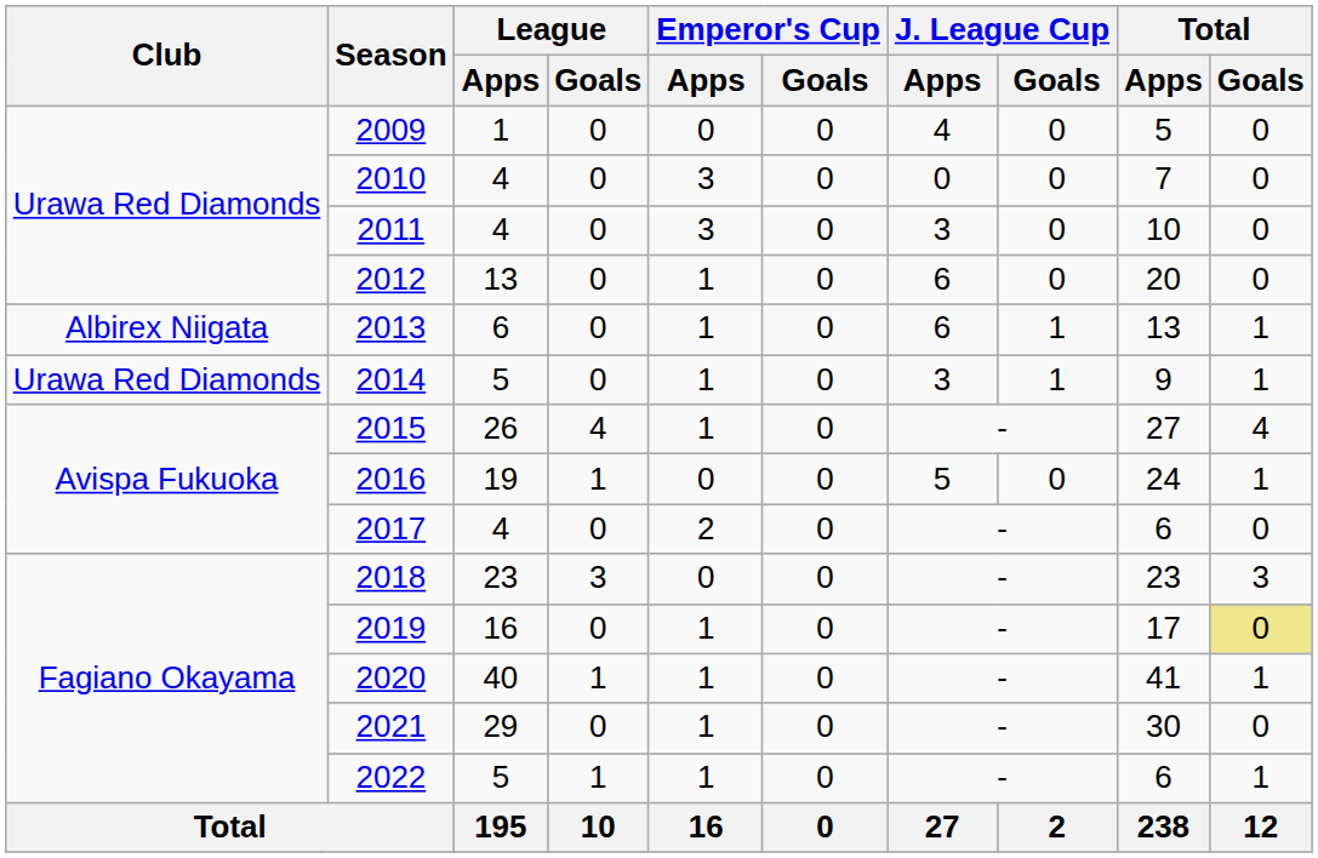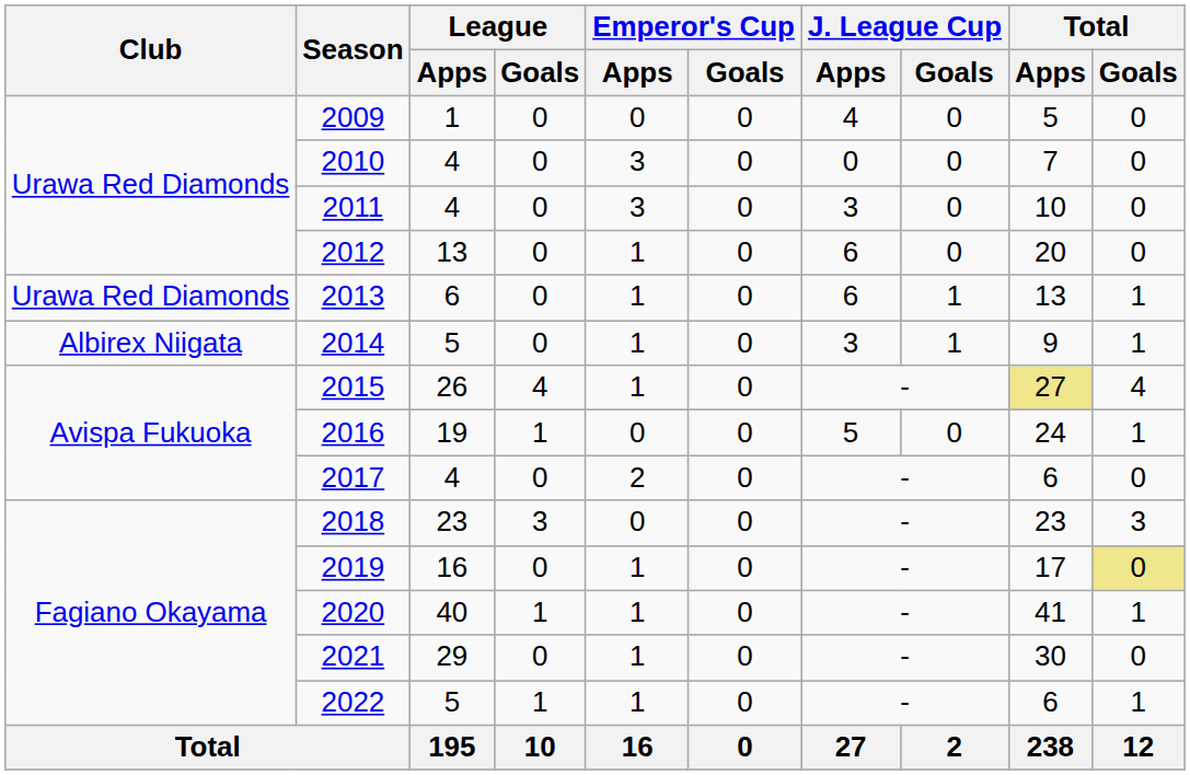2013 | Club: Albirex Niigata -> Urawa Red Diamonds
2014 | Club: Urawa Red Diamonds -> Albirex Niigata
2015 | Total / Apps: no background -> khaki background
